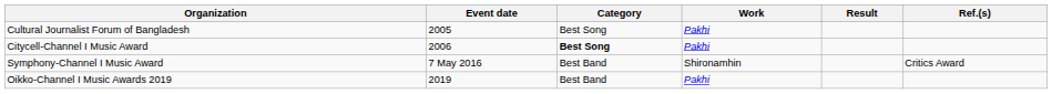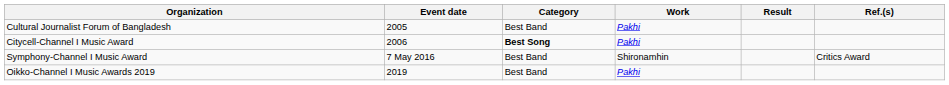Cultural Journalist Forum of Bangladesh | Category: Best Song -> Best Band
